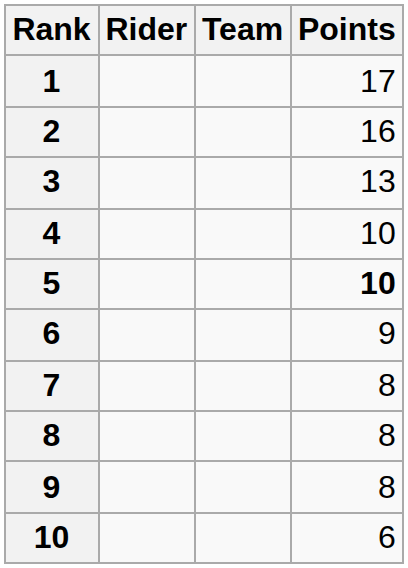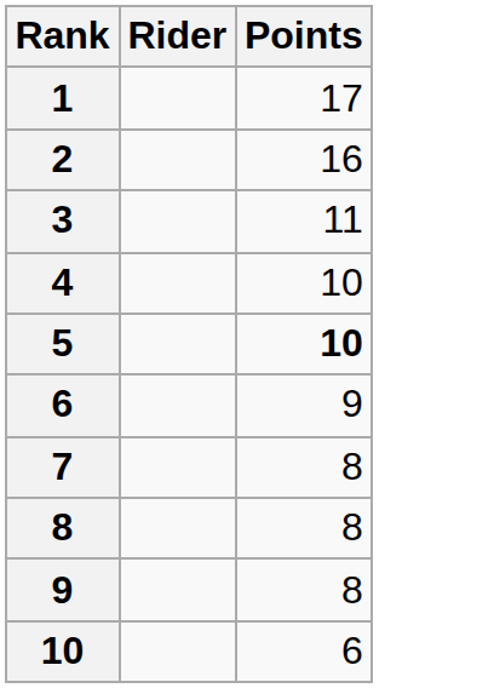- column: Team
3 | Points: 13 -> 11
